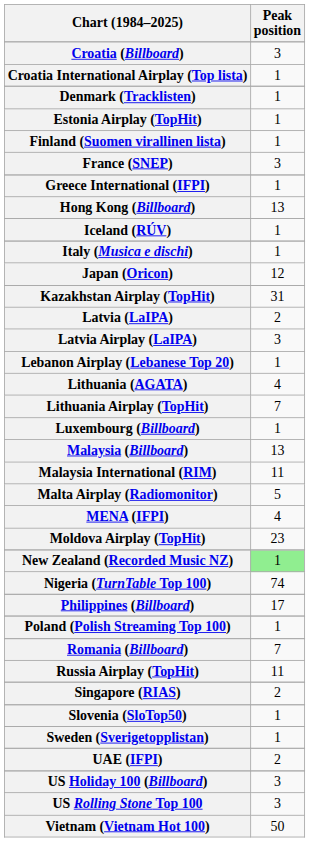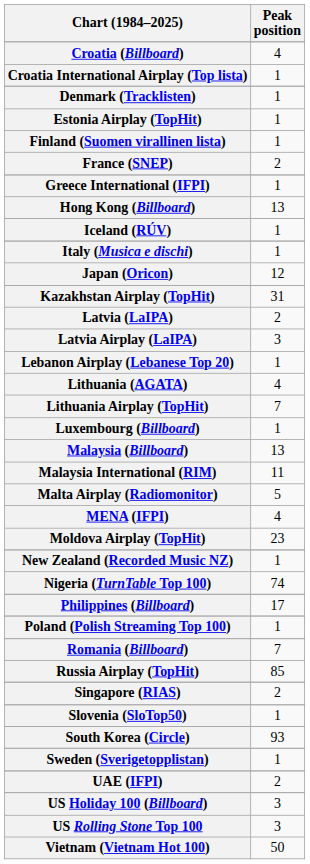Croatia (Billboard) | Peak position: 3 -> 4
France (SNEP) | Peak position: 3 -> 2
New Zealand (Recorded Music NZ) | Peak position: lightgreen background -> no background
Russia Airplay (TopHit) | Peak position: 11 -> 85
+ row: South Korea (Circle) | 93
